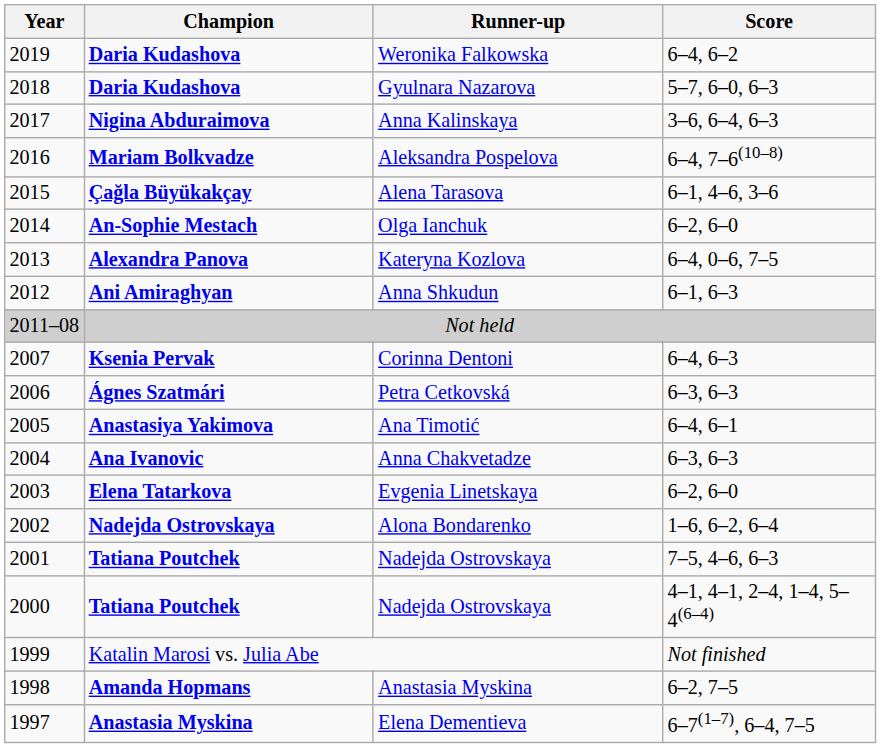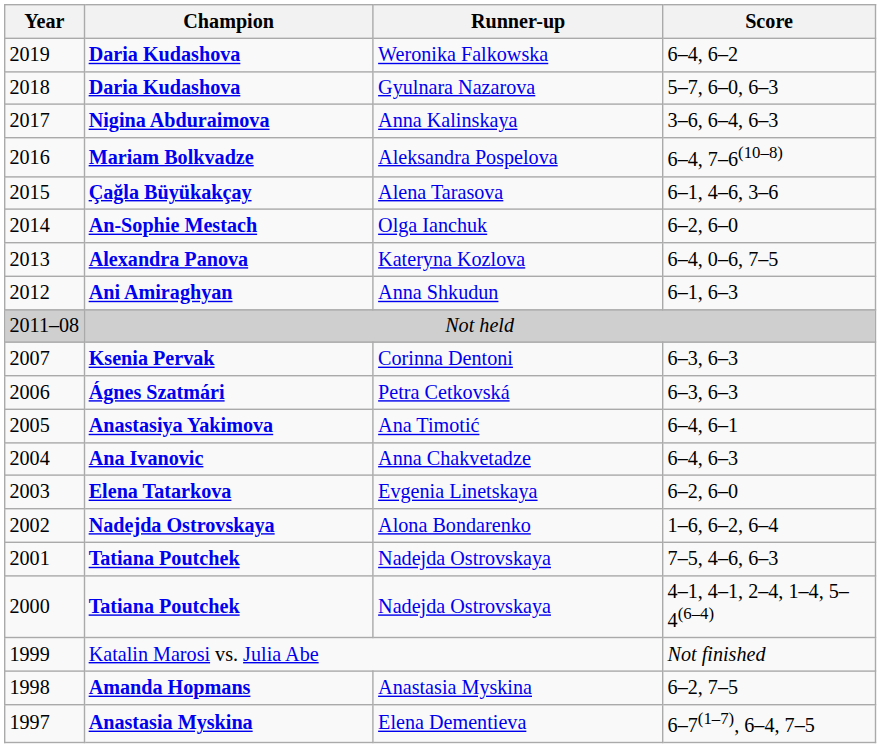Corinna Dentoni | Score: 6–4, 6–3 -> 6–3, 6–3
Anna Chakvetadze | Score: 6–3, 6–3 -> 6–4, 6–3
